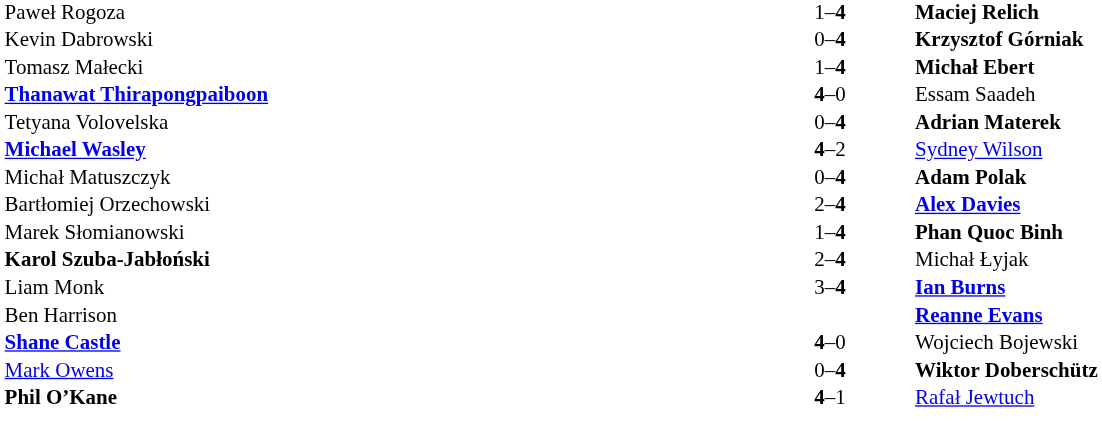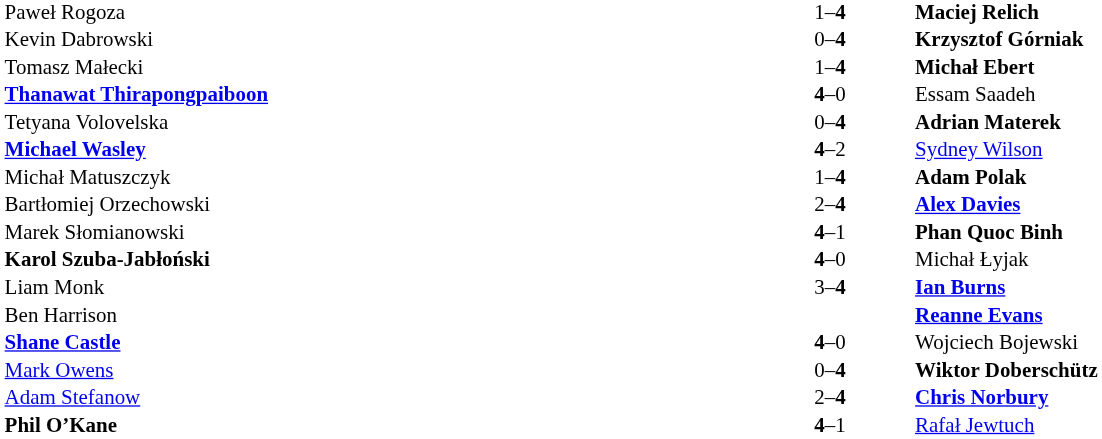Michał Matuszczyk | column 2: 0–4 -> 1–4
Marek Słomianowski | column 2: 1–4 -> 4–1
Karol Szuba-Jabłoński | column 2: 2–4 -> 4–0
+ row: Adam Stefanow | 2–4 | Chris Norbury
